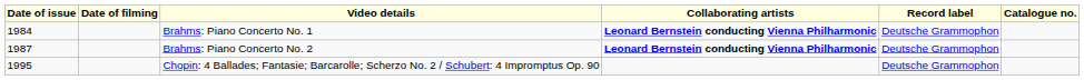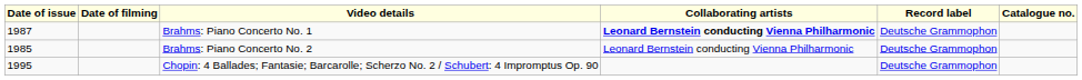Brahms: Piano Concerto No. 1 | Date of issue: 1984 -> 1987
Brahms: Piano Concerto No. 2 | Date of issue: 1987 -> 1985
Brahms: Piano Concerto No. 2 | Collaborating artists: bold -> normal
